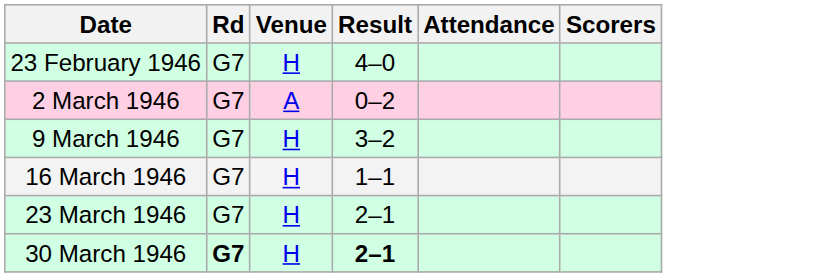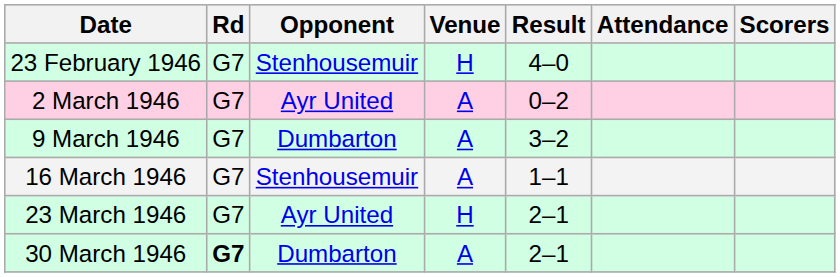+ column: Opponent | Stenhousemuir | Ayr United | Dumbarton | Stenhousemuir | Ayr United | Dumbarton
9 March 1946 | Venue: H -> A
16 March 1946 | Venue: H -> A
30 March 1946 | Venue: H -> A
30 March 1946 | Result: bold -> normal
